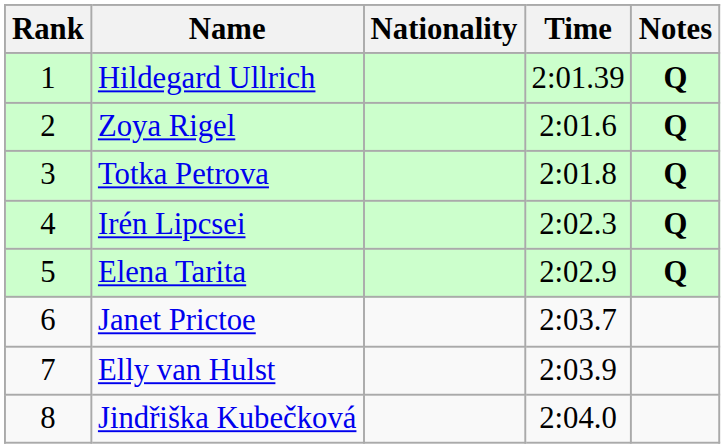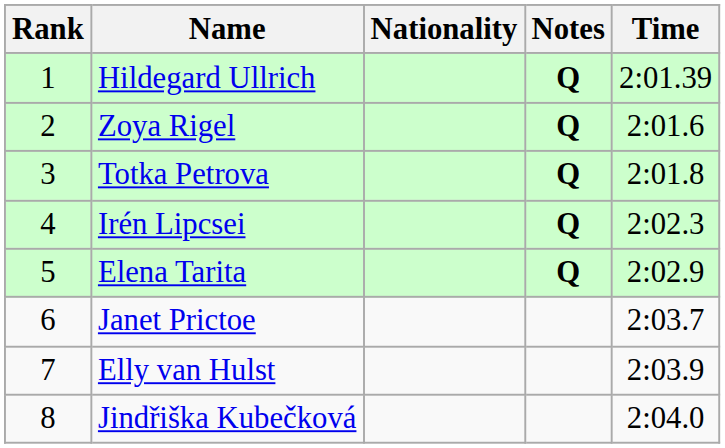columns swapped: Time <-> Notes
